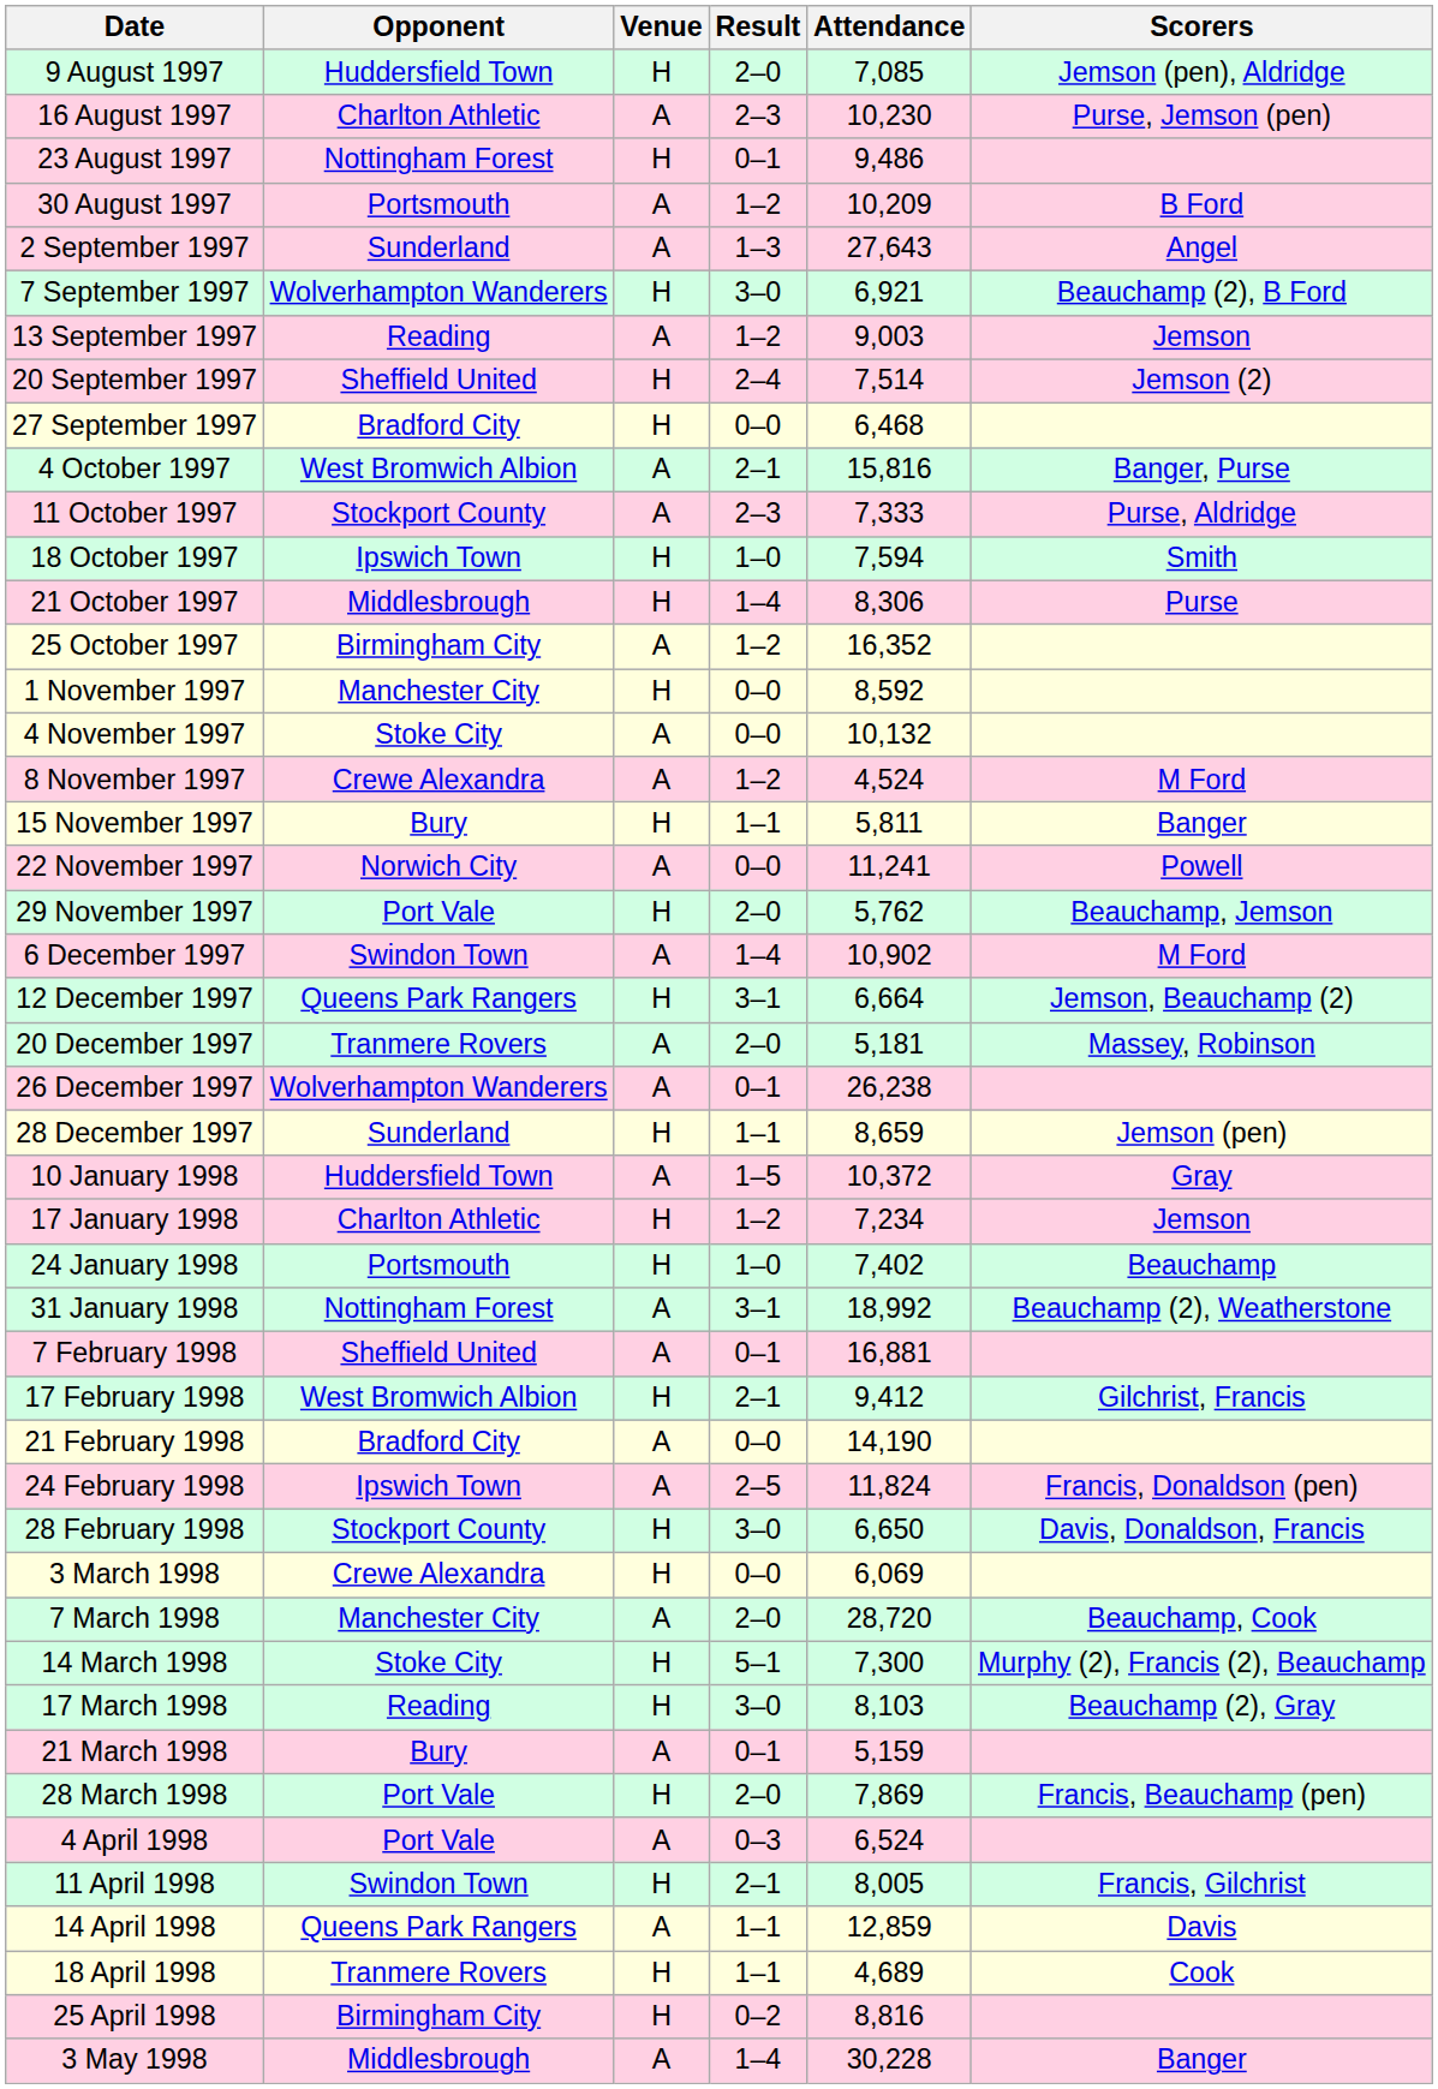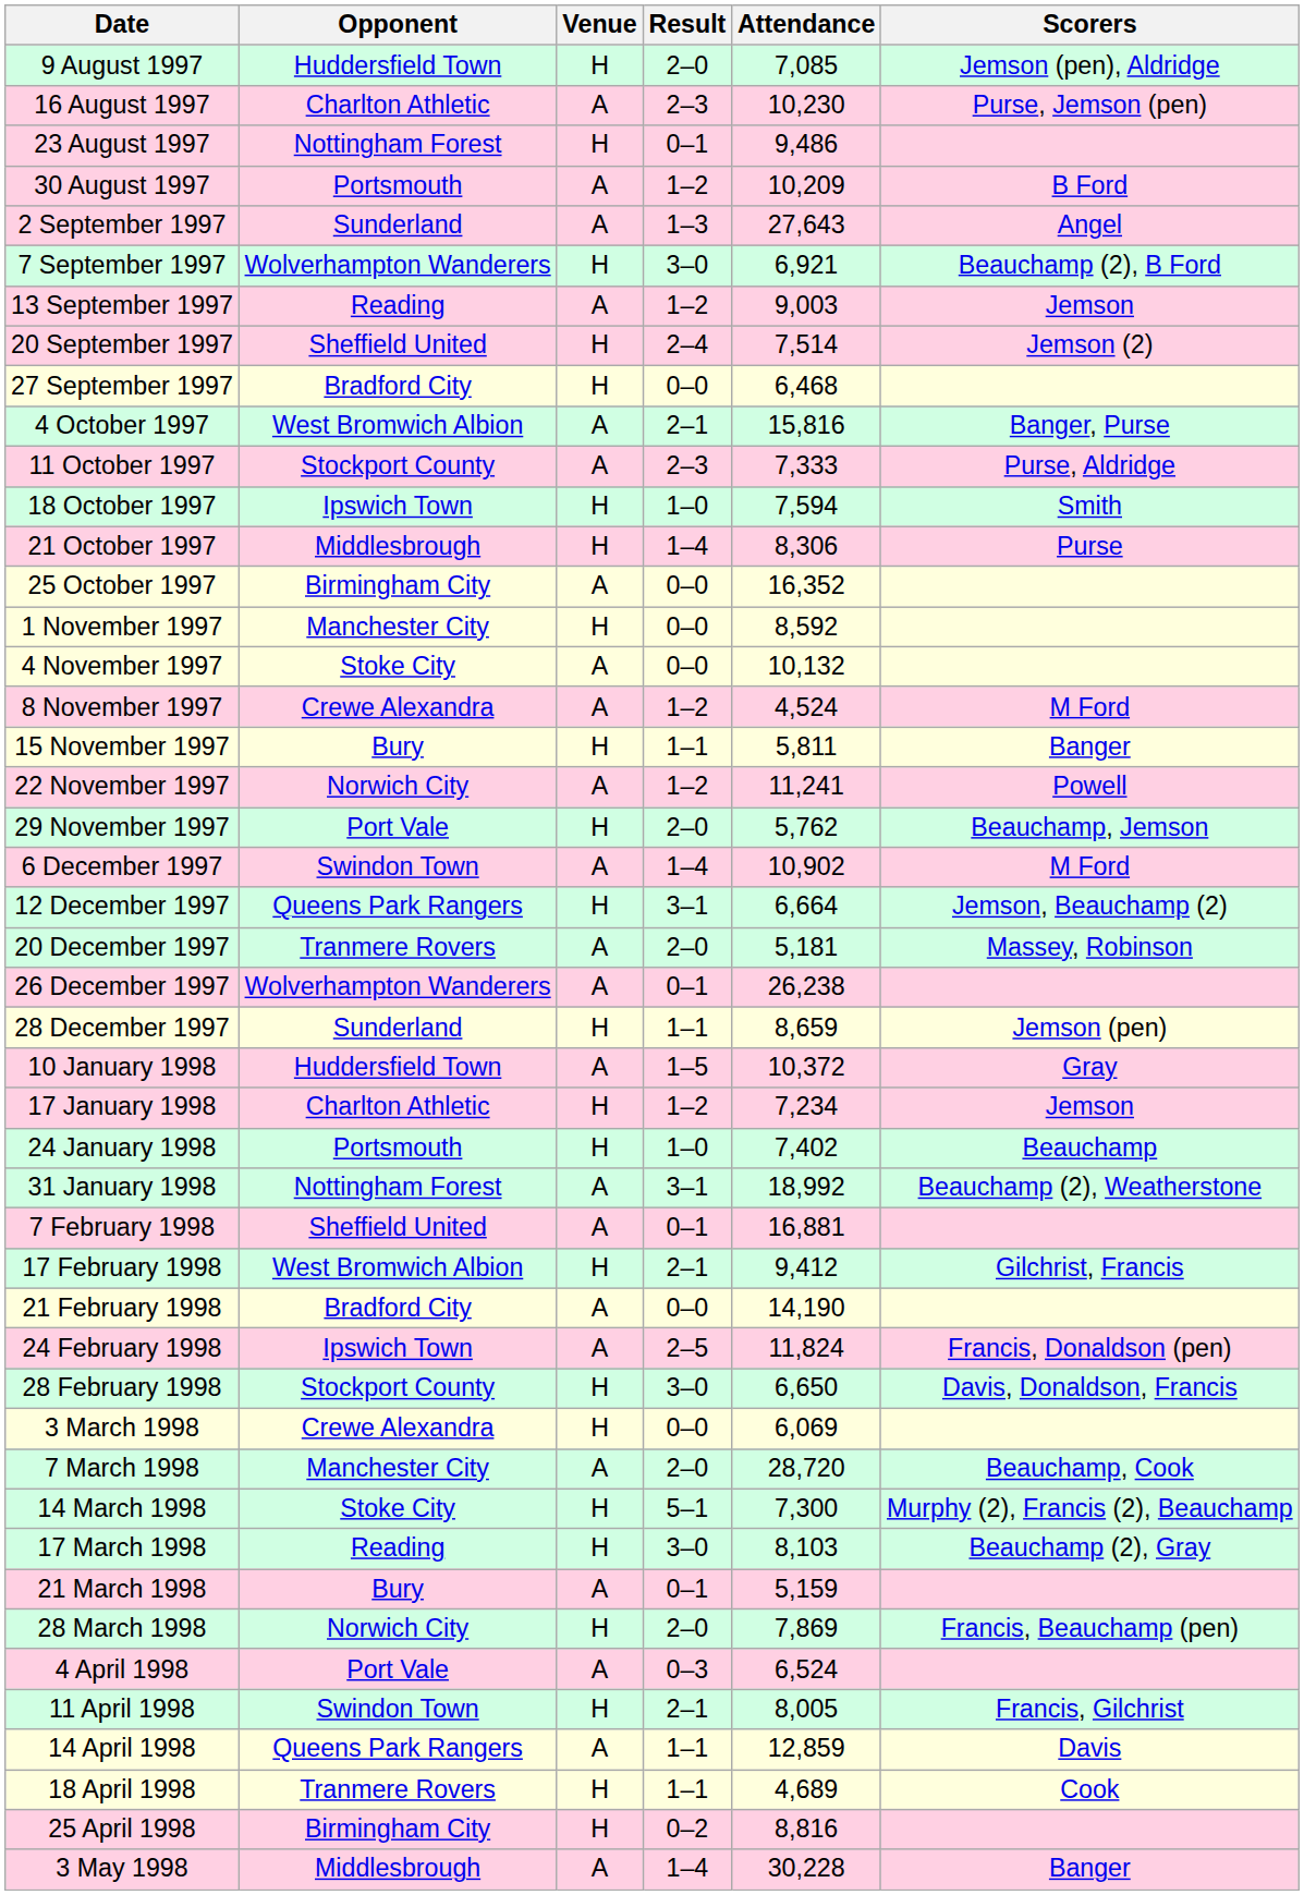25 October 1997 | Result: 1–2 -> 0–0
22 November 1997 | Result: 0–0 -> 1–2
28 March 1998 | Opponent: Port Vale -> Norwich City
